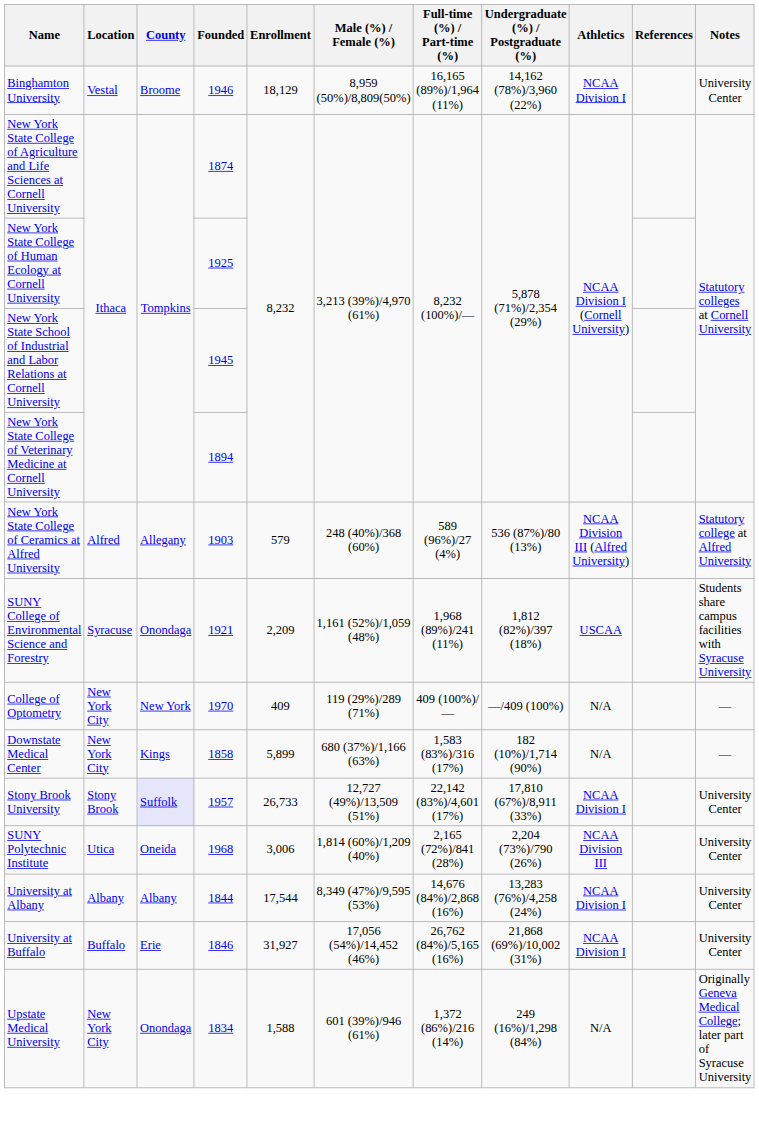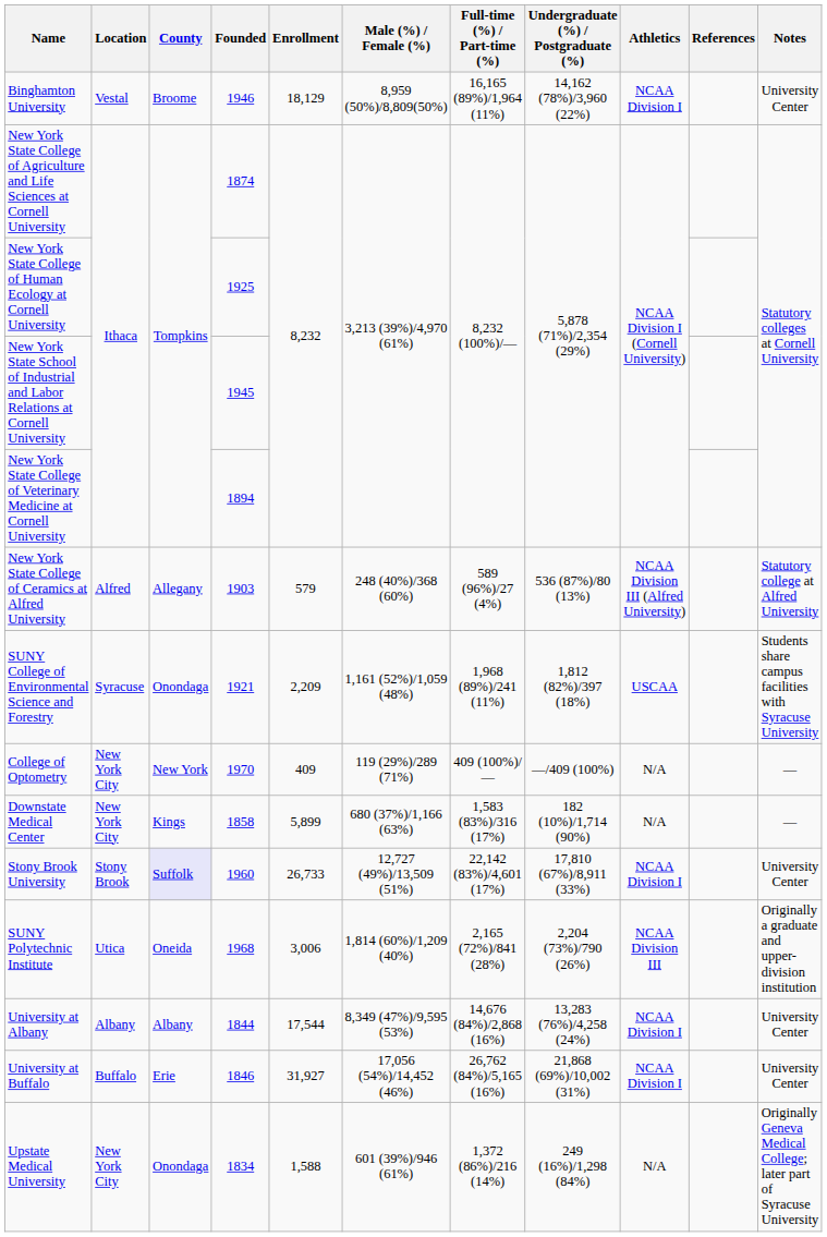Stony Brook University | Founded: 1957 -> 1960
SUNY Polytechnic Institute | Notes: University Center -> Originally a graduate and upper-division institution
